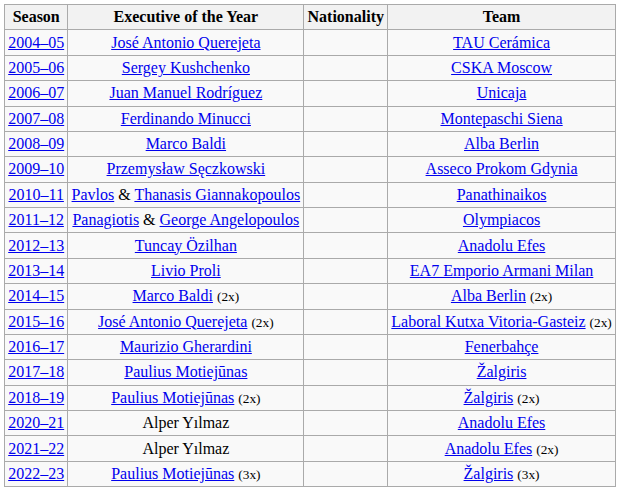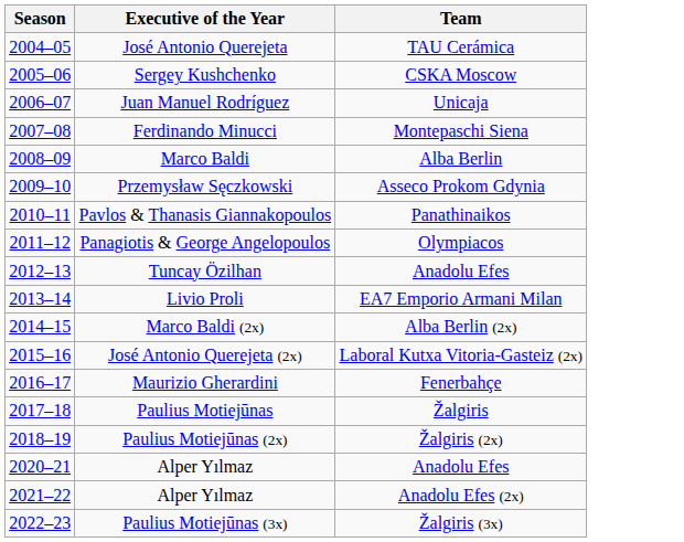- column: Nationality
